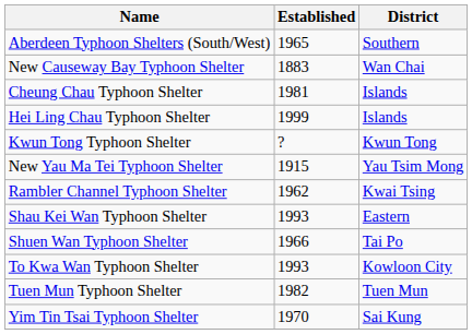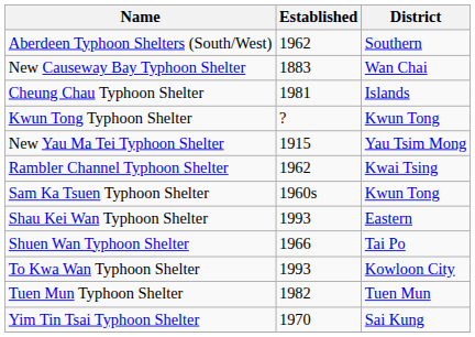Aberdeen Typhoon Shelters (South/West) | Established: 1965 -> 1962
- row: Hei Ling Chau Typhoon Shelter | 1999 | Islands
+ row: Sam Ka Tsuen Typhoon Shelter | 1960s | Kwun Tong
